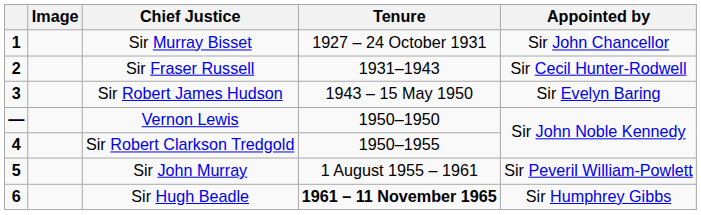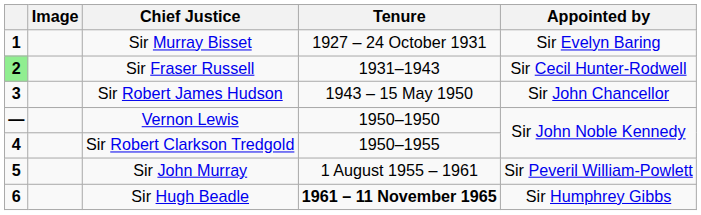Sir Murray Bisset | Appointed by: Sir John Chancellor -> Sir Evelyn Baring
Sir Fraser Russell | column 1: no background -> lightgreen background
Sir Robert James Hudson | Appointed by: Sir Evelyn Baring -> Sir John Chancellor
